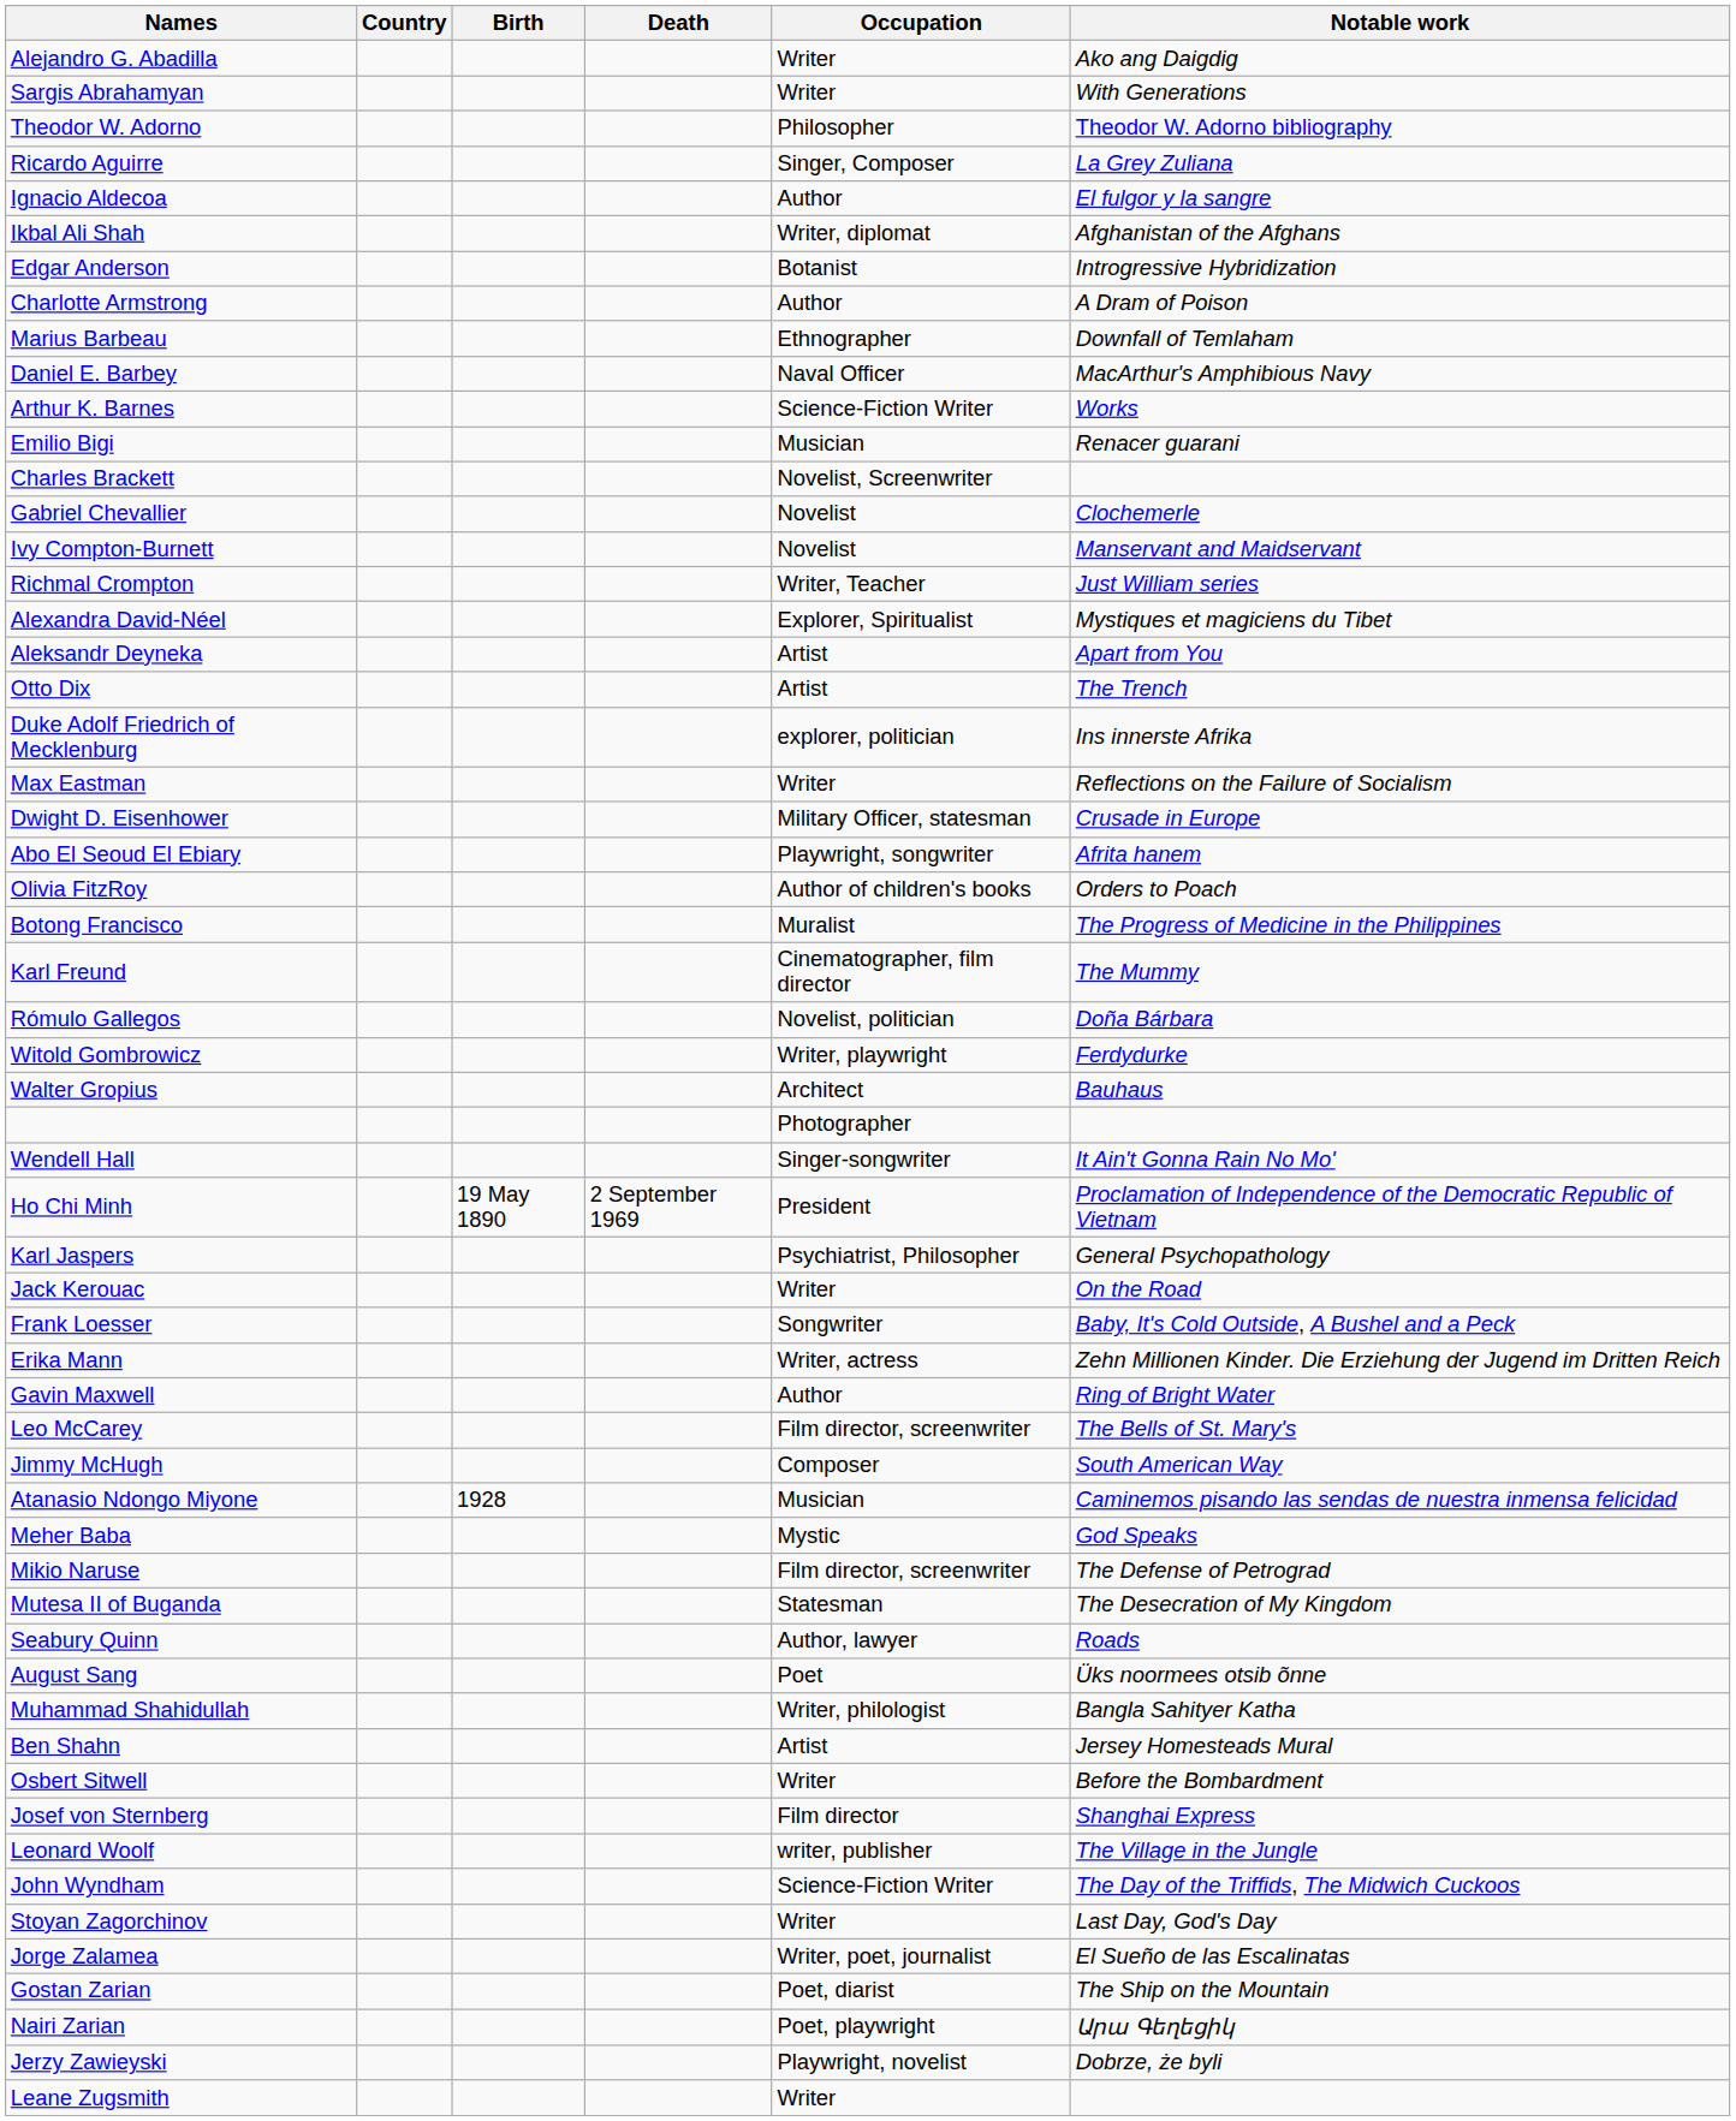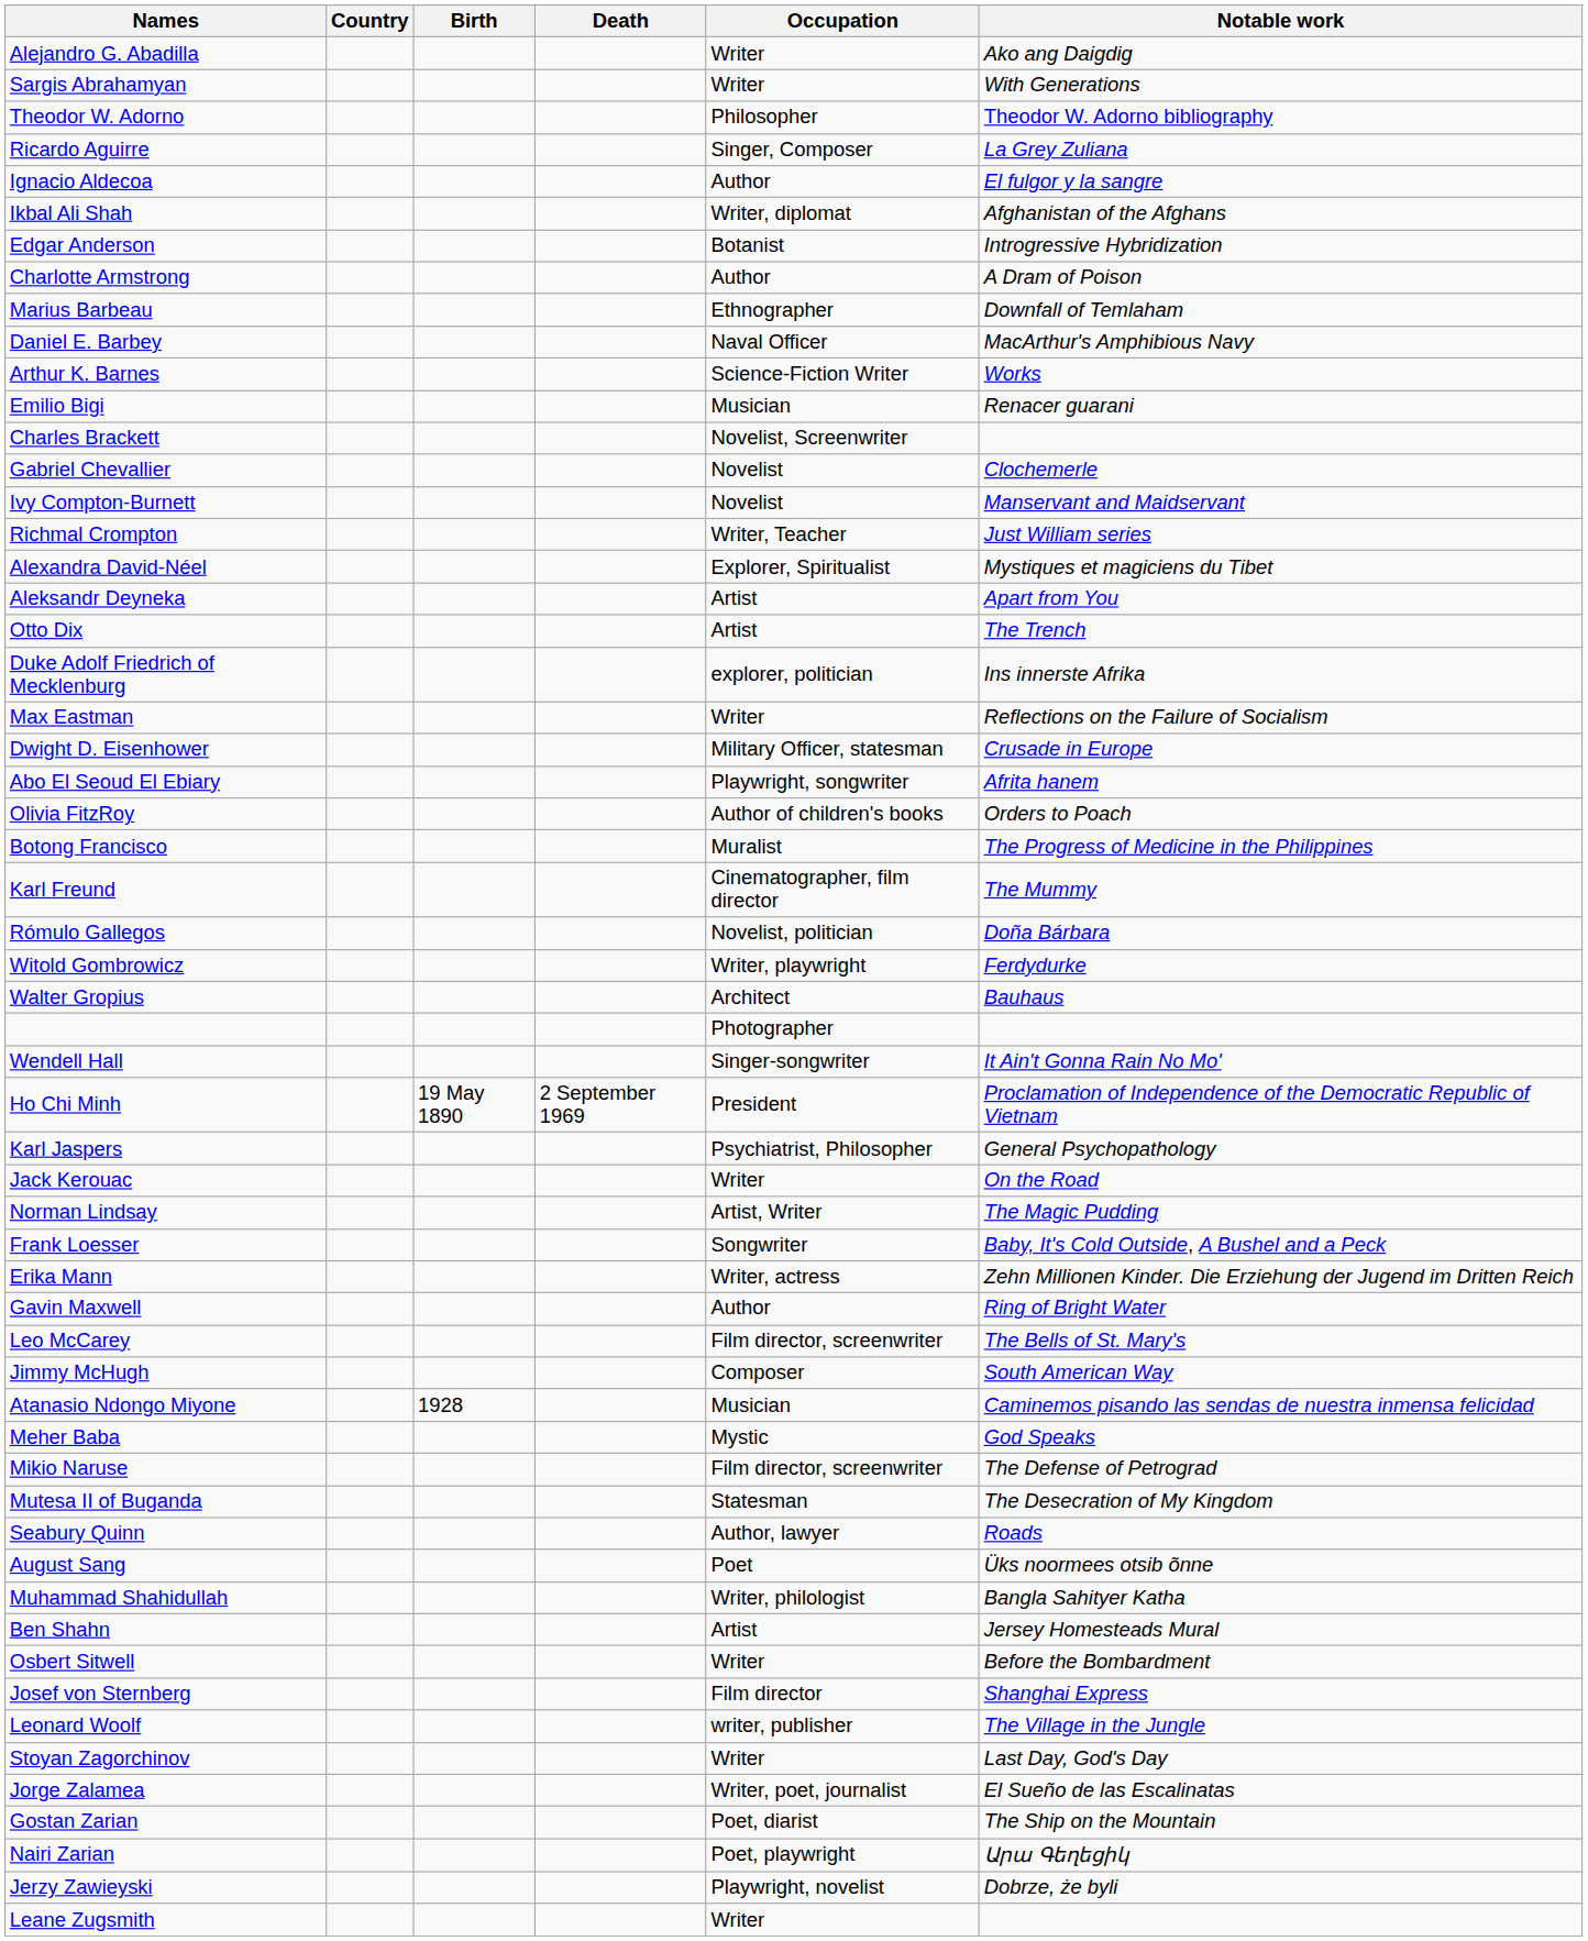+ row: Norman Lindsay | Artist, Writer | The Magic Pudding
- row: John Wyndham | Science-Fiction Writer | The Day of the Triffids, The Midwich Cuckoos
